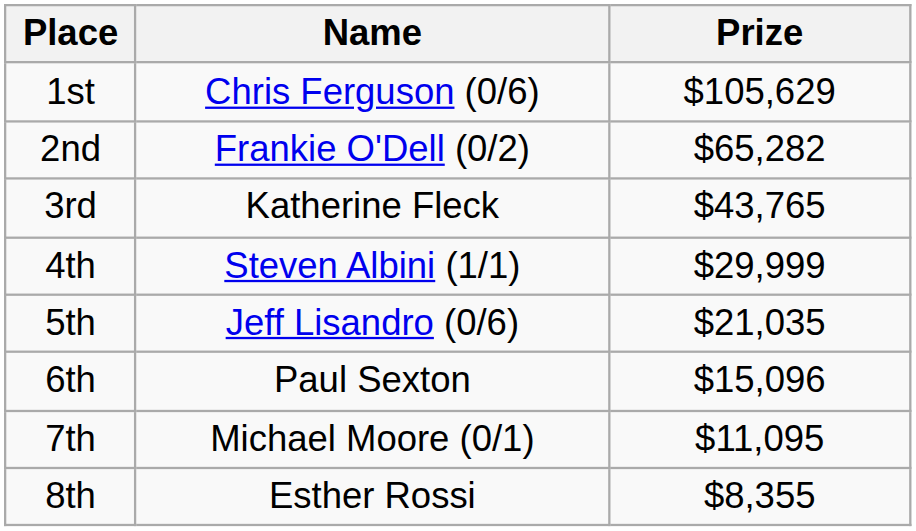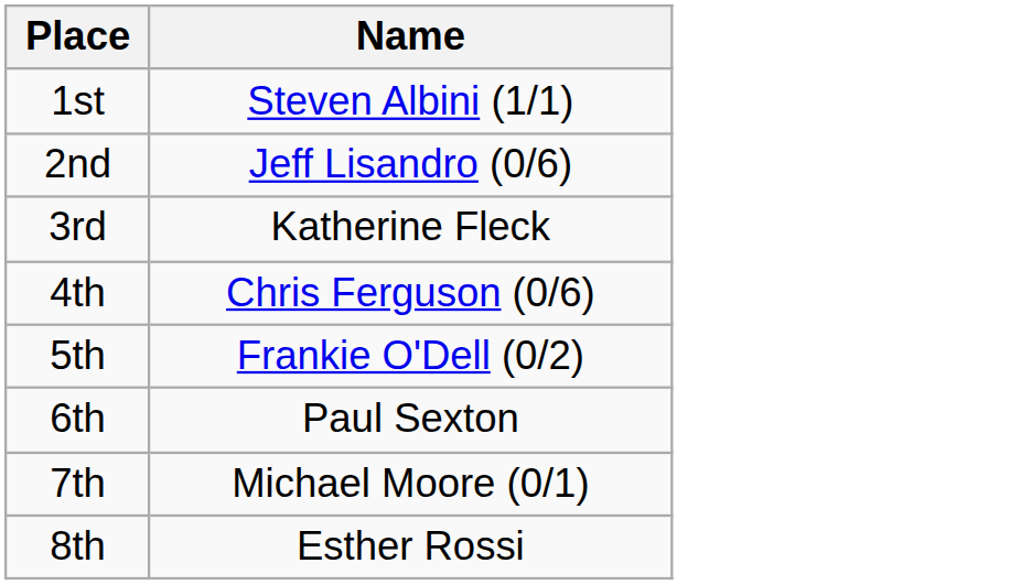- column: Prize | $105,629 | $65,282 | $43,765 | $29,999 | $21,035 | $15,096 | $11,095 | $8,355
1st | Name: Chris Ferguson (0/6) -> Steven Albini (1/1)
2nd | Name: Frankie O'Dell (0/2) -> Jeff Lisandro (0/6)
4th | Name: Steven Albini (1/1) -> Chris Ferguson (0/6)
5th | Name: Jeff Lisandro (0/6) -> Frankie O'Dell (0/2)
